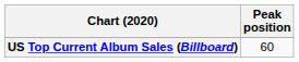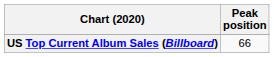US Top Current Album Sales (Billboard) | Peak position: 60 -> 66
